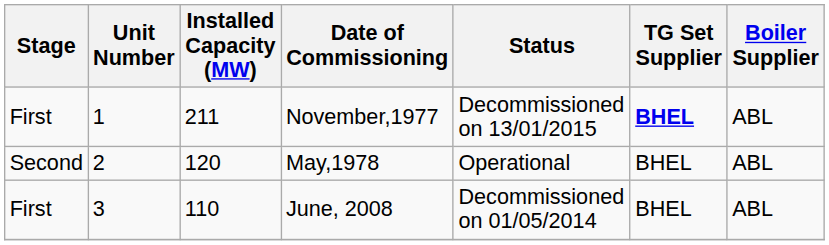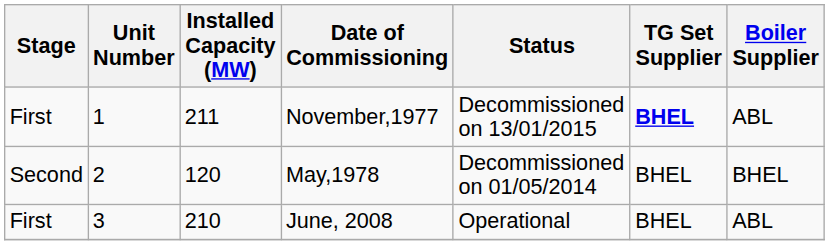May,1978 | Status: Operational -> Decommissioned on 01/05/2014
May,1978 | Boiler Supplier: ABL -> BHEL
June, 2008 | Installed Capacity (MW): 110 -> 210
June, 2008 | Status: Decommissioned on 01/05/2014 -> Operational
